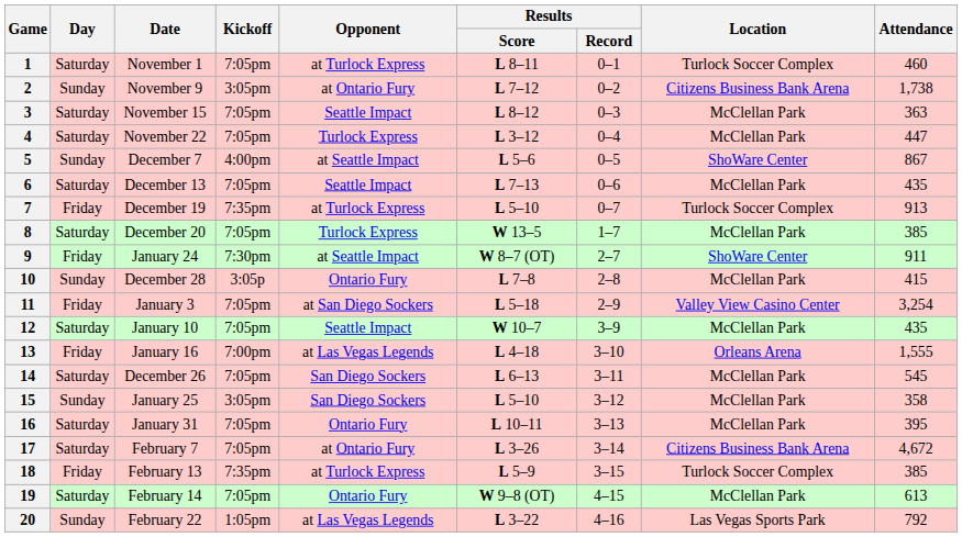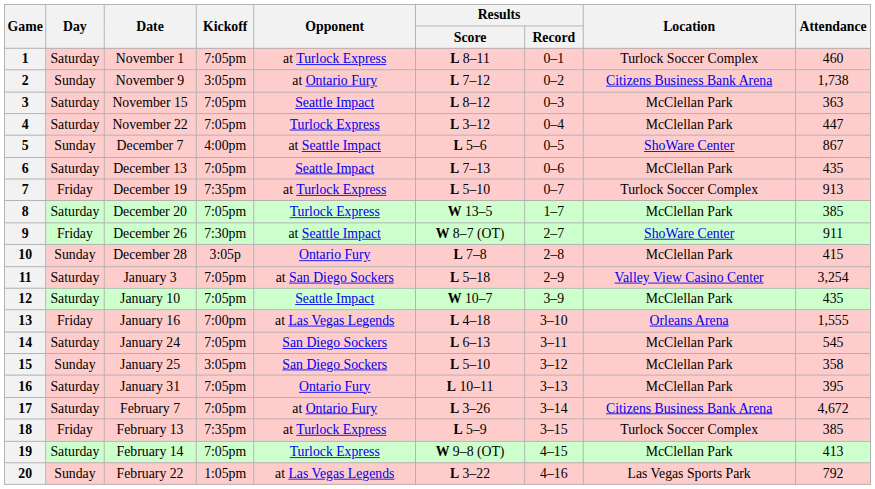9 | Date: January 24 -> December 26
11 | Day: Friday -> Saturday
14 | Date: December 26 -> January 24
19 | Opponent: Ontario Fury -> Turlock Express
19 | Attendance: 613 -> 413
